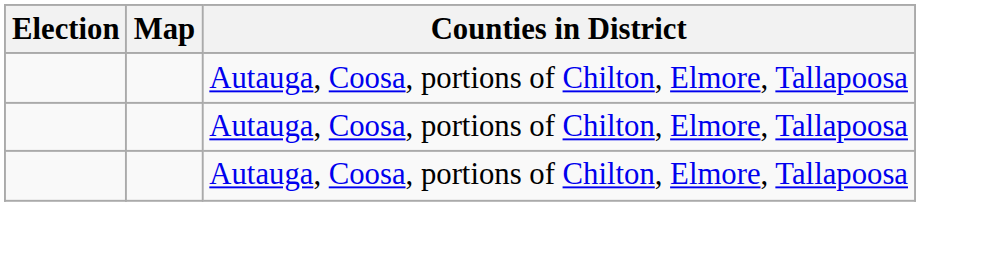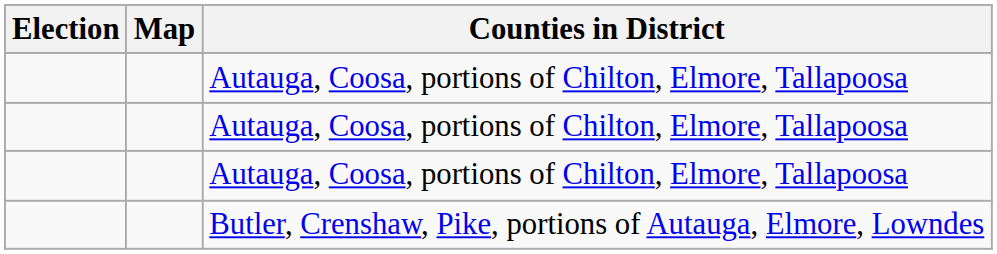+ row: Butler, Crenshaw, Pike, portions of Autauga, Elmore, Lowndes
